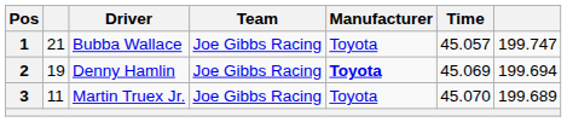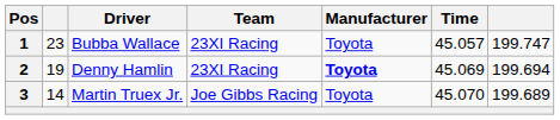1 | column 2: 21 -> 23
1 | Team: Joe Gibbs Racing -> 23XI Racing
2 | Team: Joe Gibbs Racing -> 23XI Racing
3 | column 2: 11 -> 14
